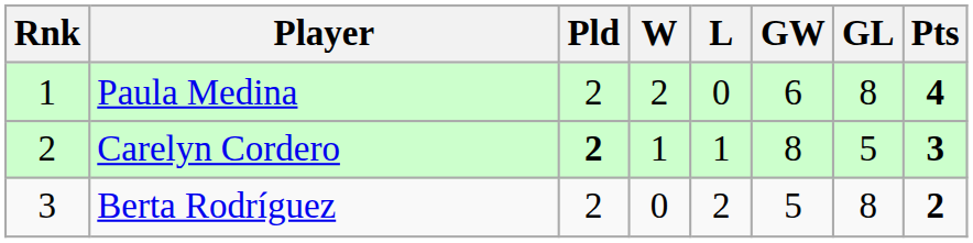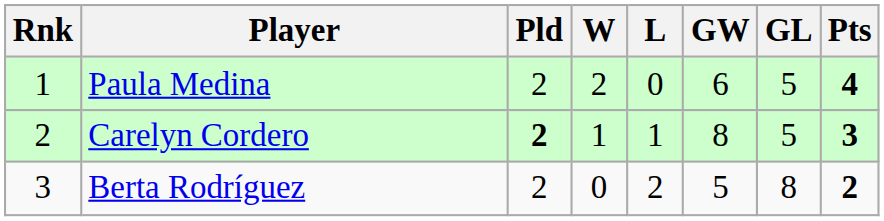Paula Medina | GL: 8 -> 5
